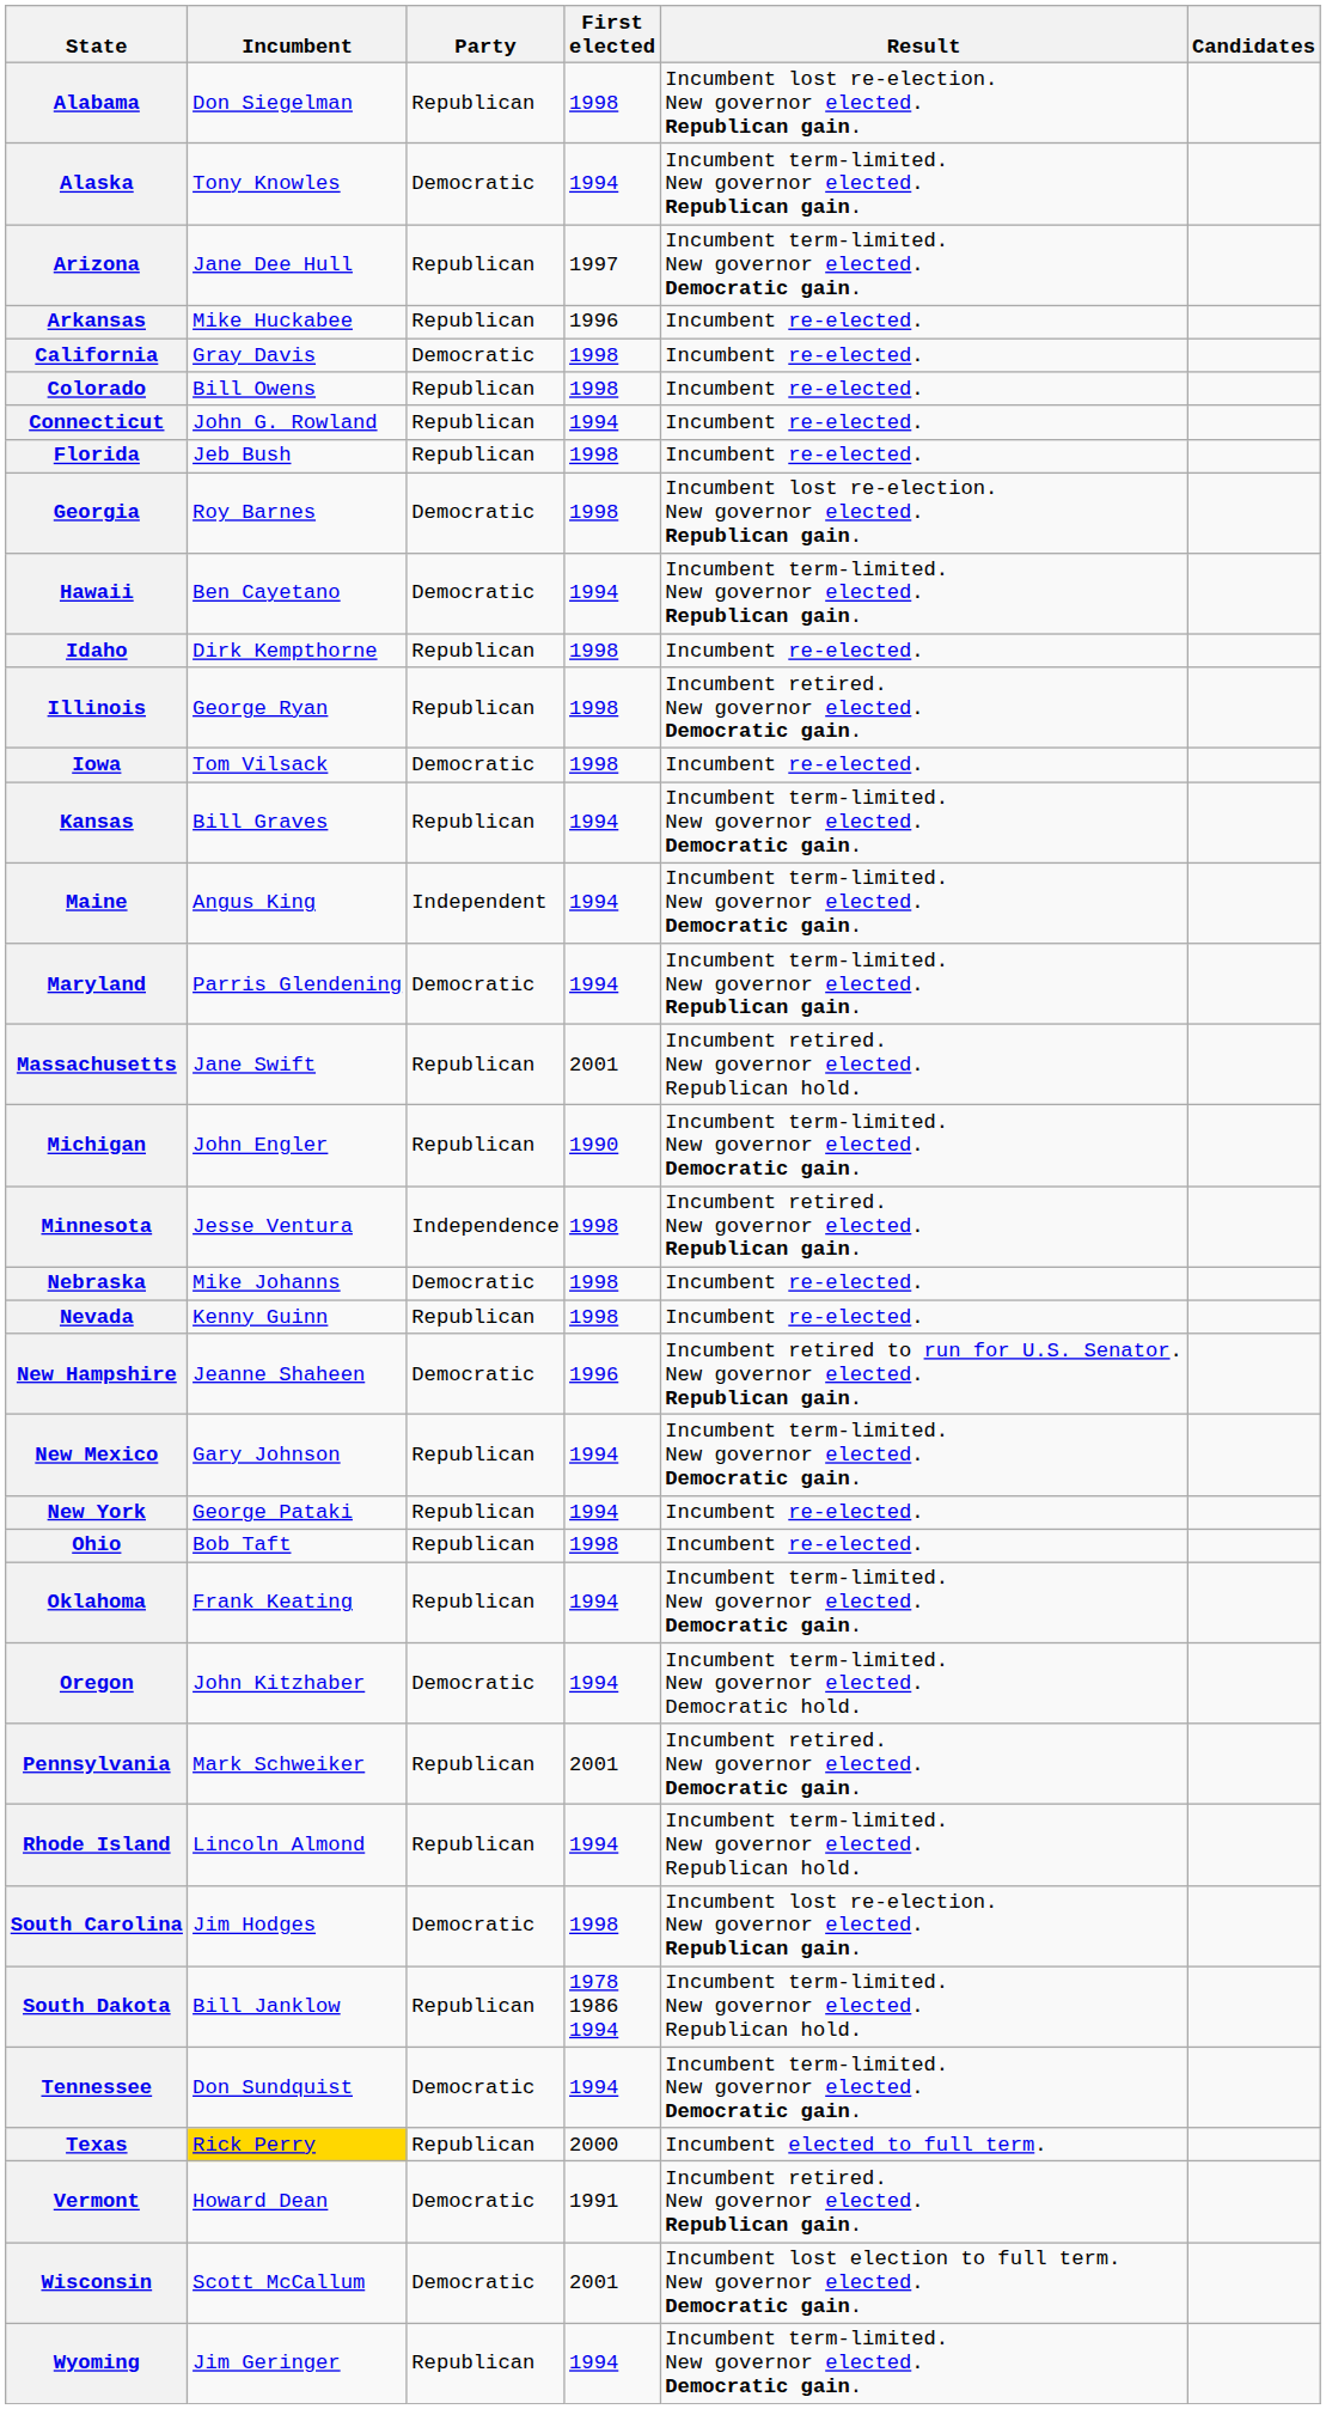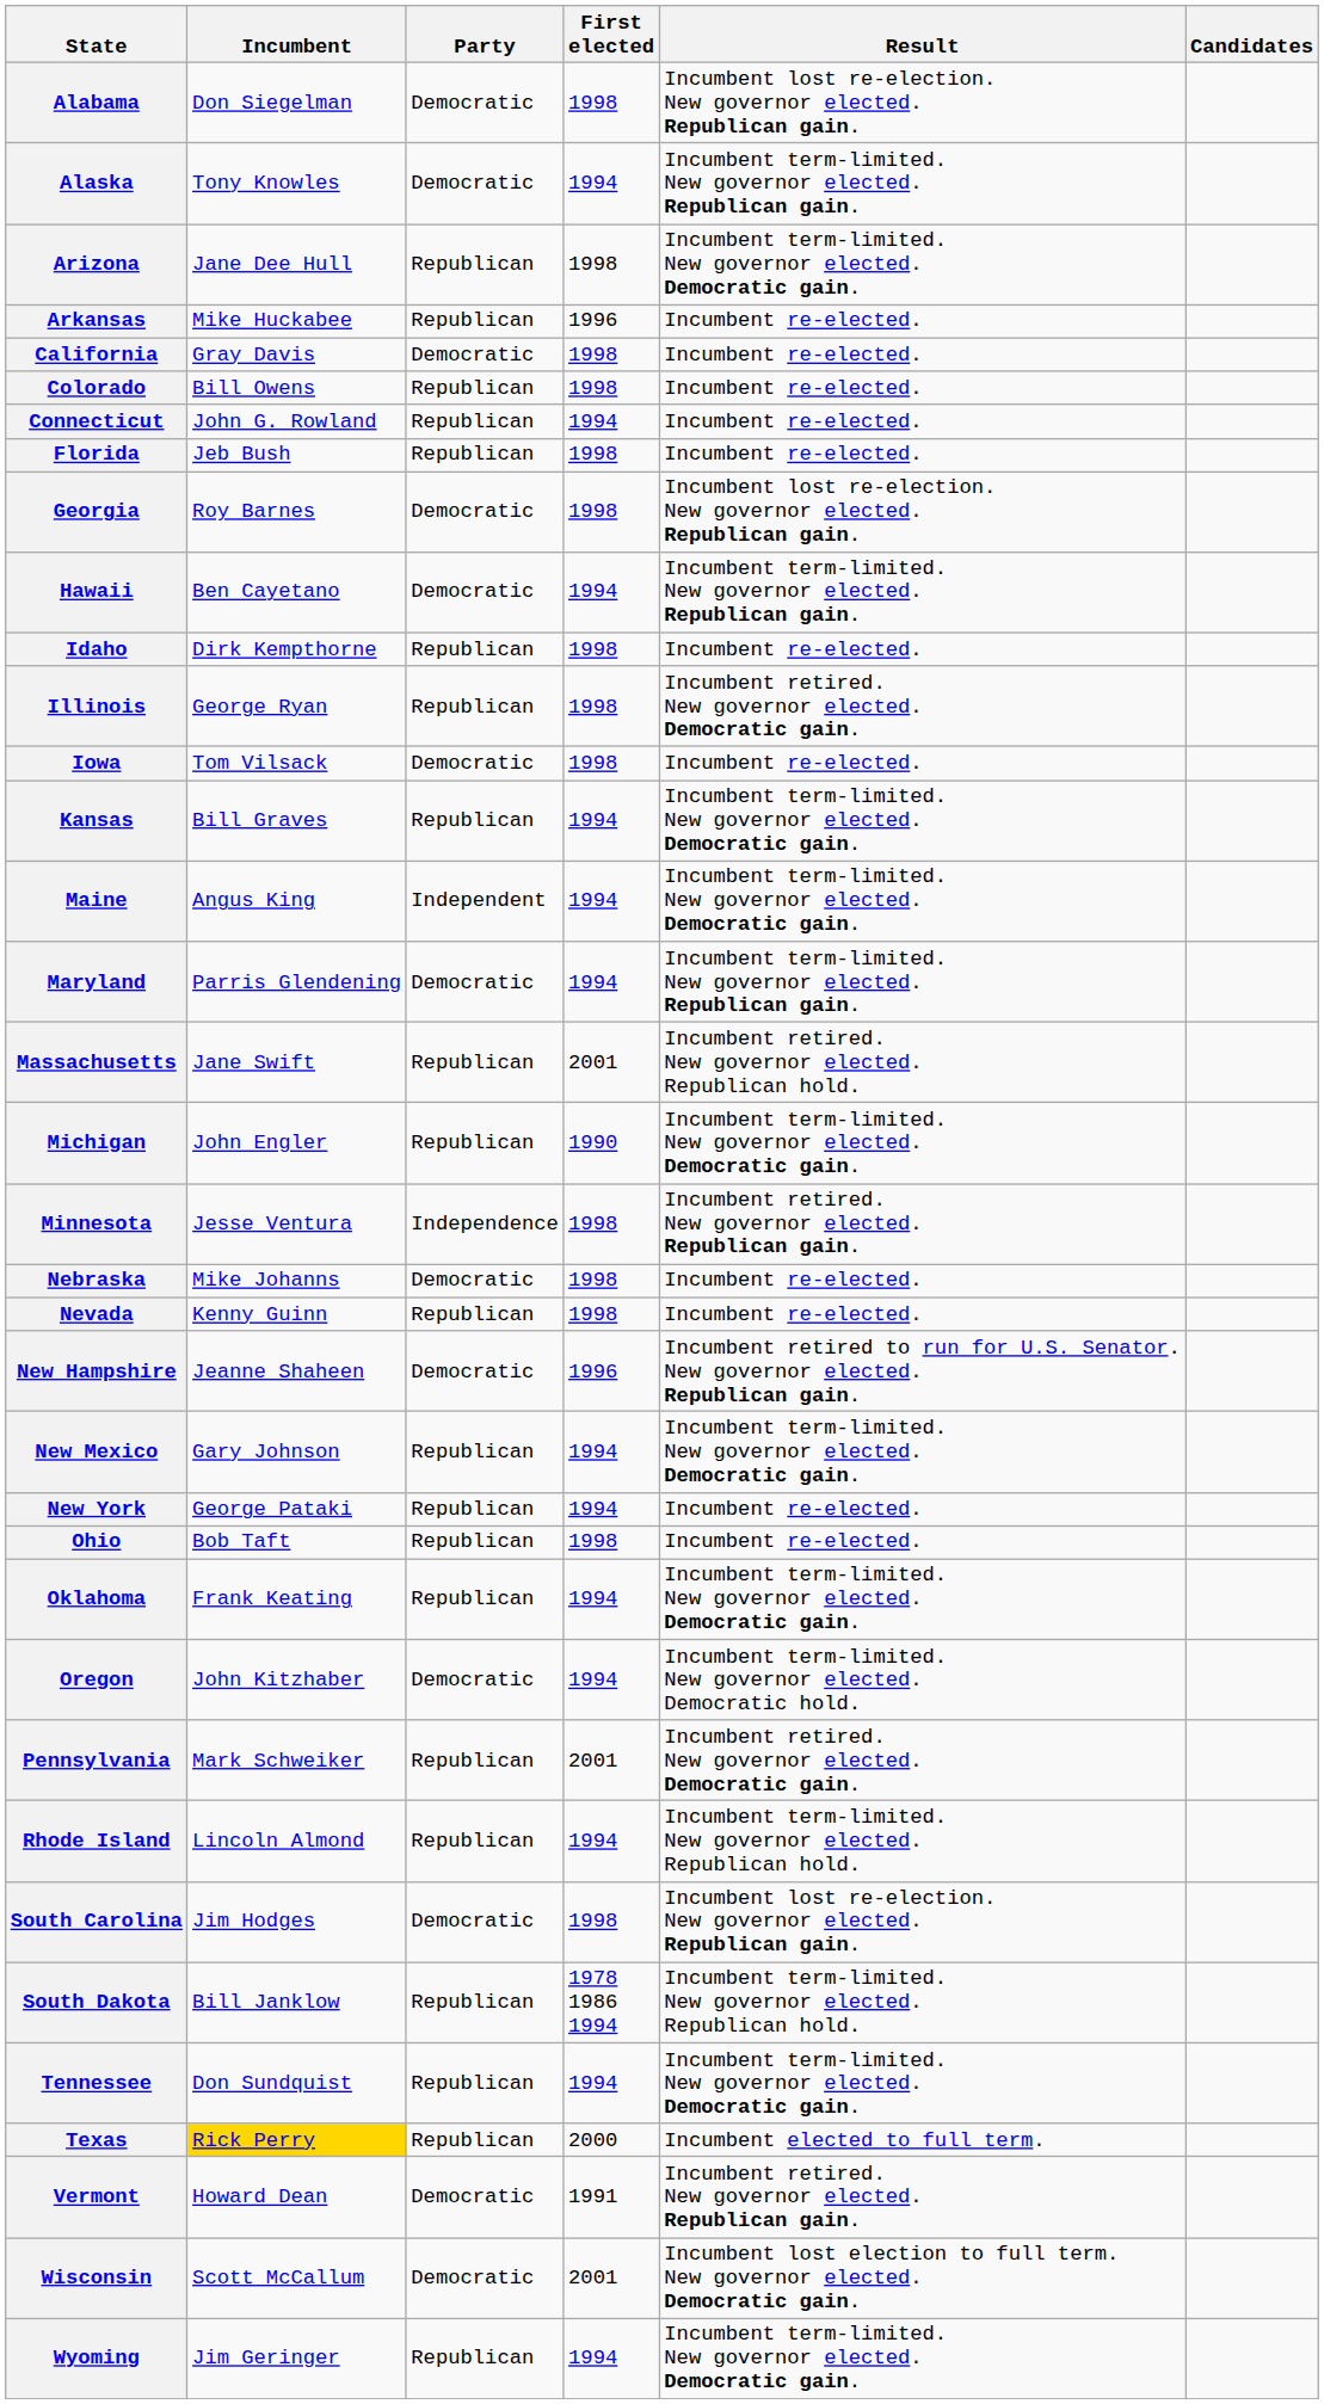Alabama | Party: Republican -> Democratic
Arizona | First elected: 1997 -> 1998
Tennessee | Party: Democratic -> Republican
